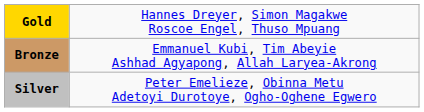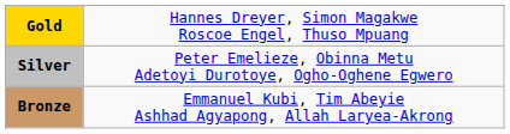rows swapped: Silver <-> Bronze
